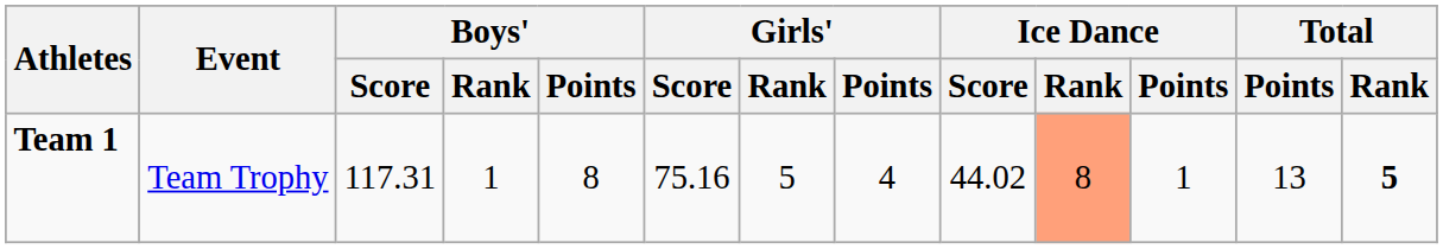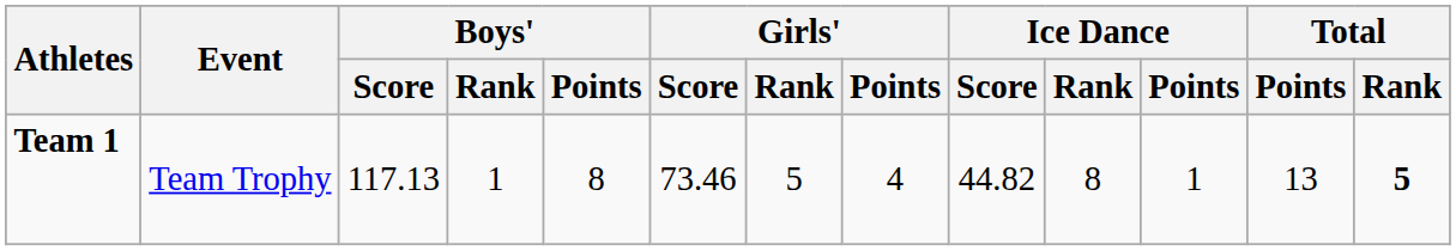Team 1 | Boys' / Score: 117.31 -> 117.13
Team 1 | Girls' / Score: 75.16 -> 73.46
Team 1 | Ice Dance / Score: 44.02 -> 44.82
Team 1 | Ice Dance / Rank: lightsalmon background -> no background
